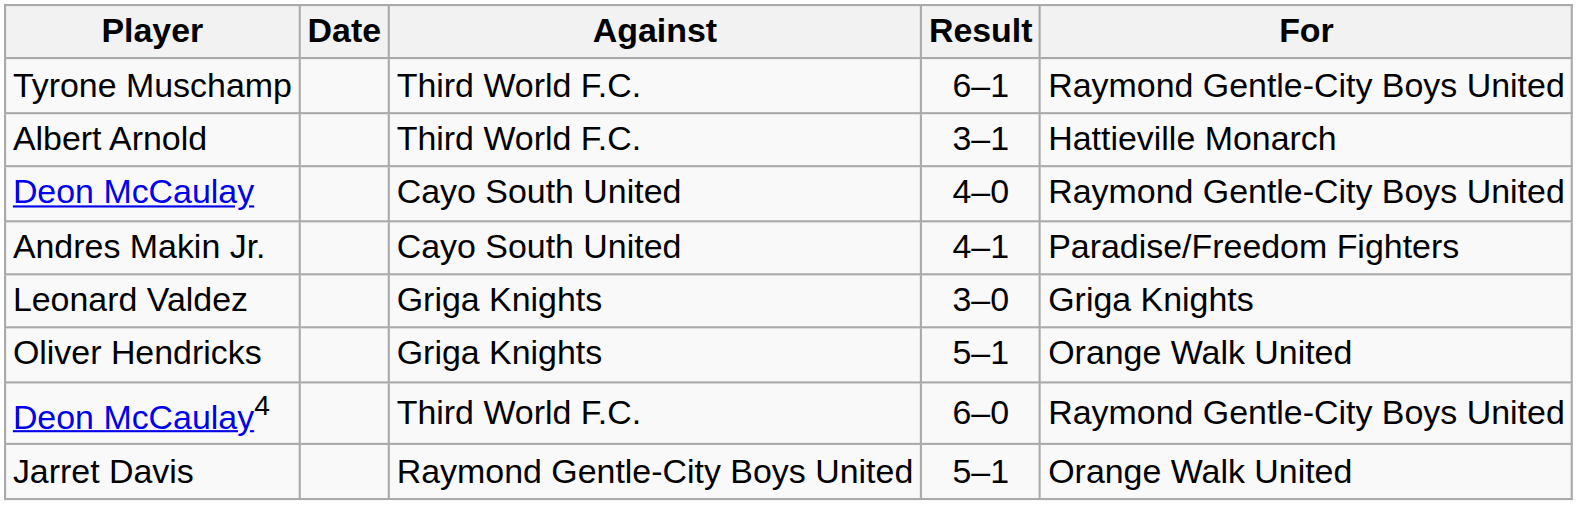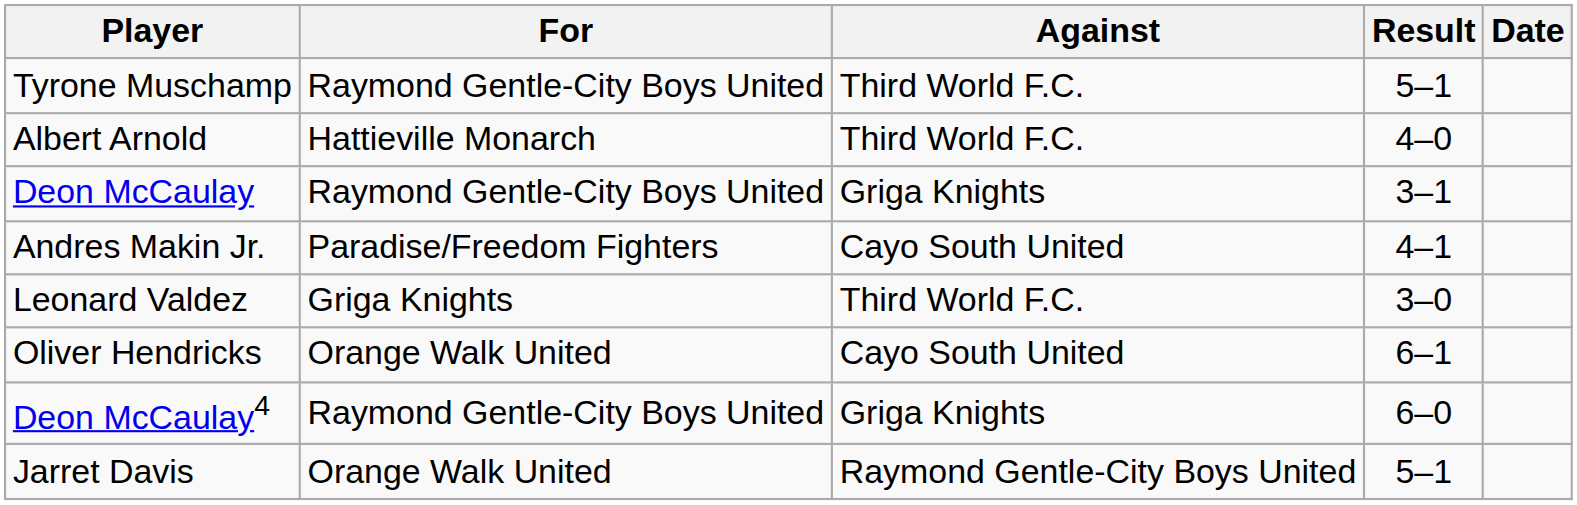columns swapped: For <-> Date
Tyrone Muschamp | Result: 6–1 -> 5–1
Albert Arnold | Result: 3–1 -> 4–0
Deon McCaulay | Against: Cayo South United -> Griga Knights
Deon McCaulay | Result: 4–0 -> 3–1
Leonard Valdez | Against: Griga Knights -> Third World F.C.
Oliver Hendricks | Against: Griga Knights -> Cayo South United
Oliver Hendricks | Result: 5–1 -> 6–1
Deon McCaulay4 | Against: Third World F.C. -> Griga Knights
